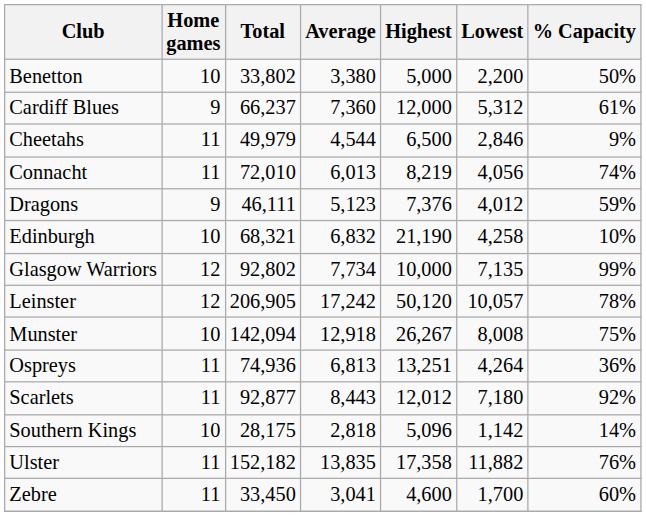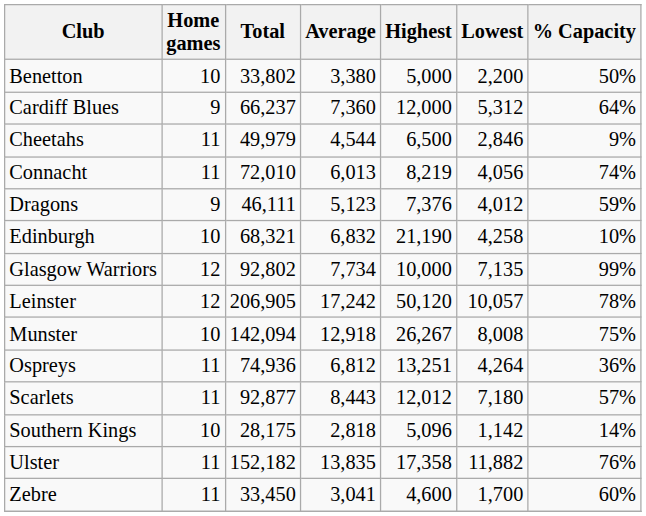Cardiff Blues | % Capacity: 61% -> 64%
Ospreys | Average: 6,813 -> 6,812
Scarlets | % Capacity: 92% -> 57%
